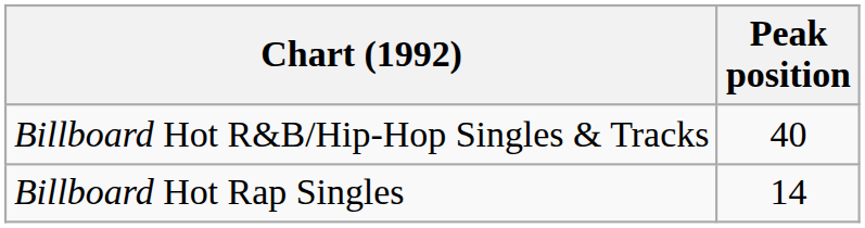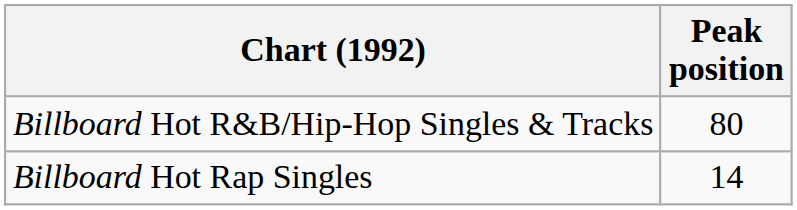Billboard Hot R&B/Hip-Hop Singles & Tracks | Peak position: 40 -> 80
